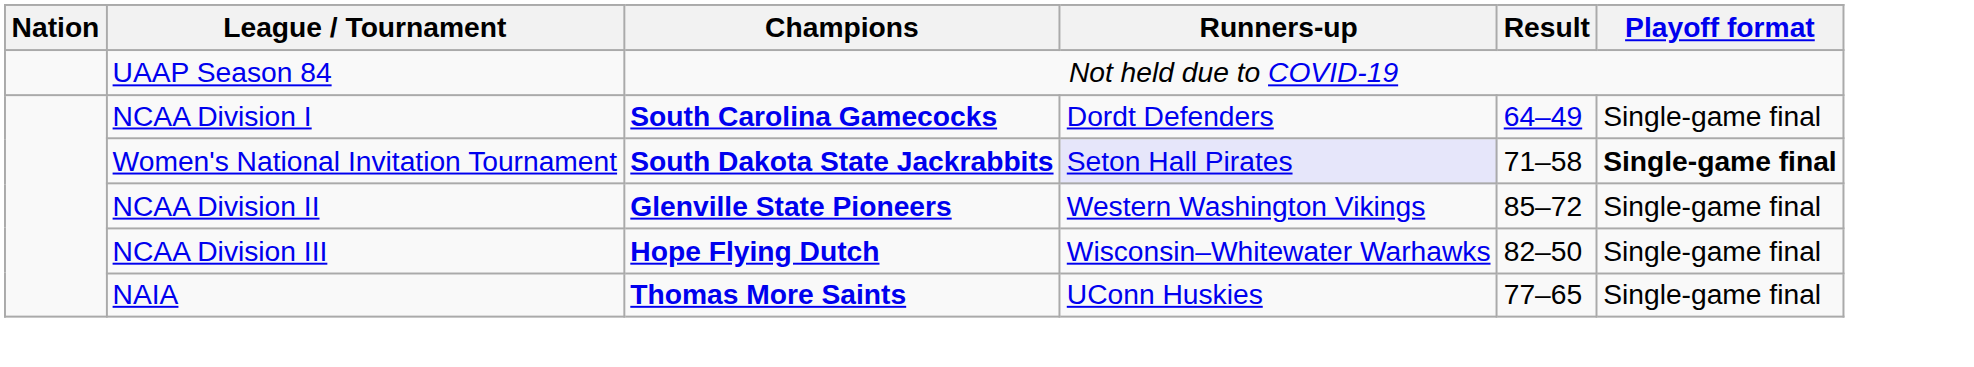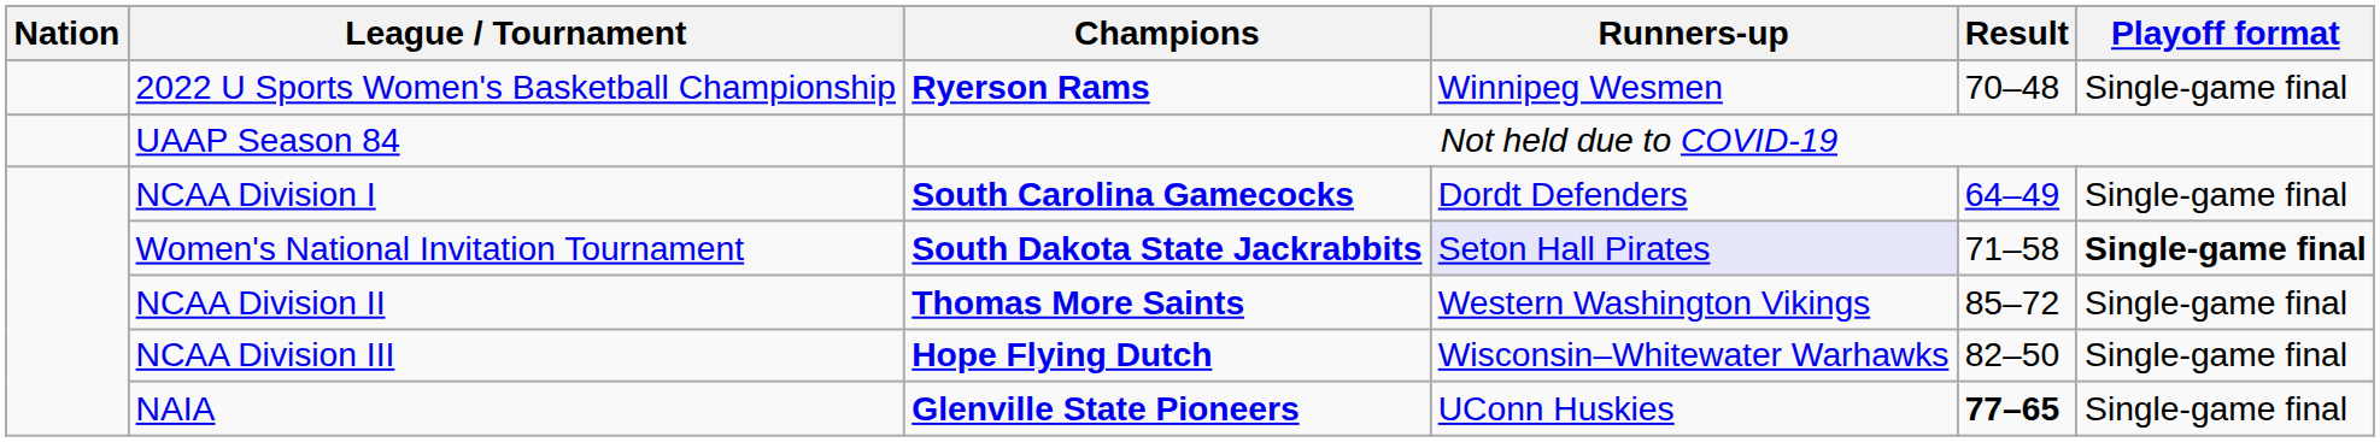+ row: 2022 U Sports Women's Basketball Championship | Ryerson Rams | Winnipeg Wesmen | 70–48 | Single-game final
NCAA Division II | Champions: Glenville State Pioneers -> Thomas More Saints
NAIA | Champions: Thomas More Saints -> Glenville State Pioneers
NAIA | Result: normal -> bold
